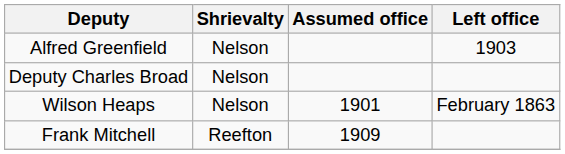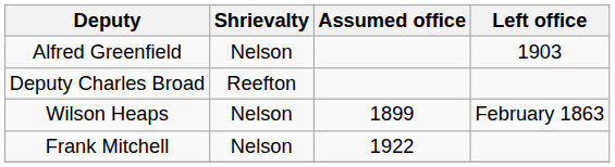Deputy Charles Broad | Shrievalty: Nelson -> Reefton
Wilson Heaps | Assumed office: 1901 -> 1899
Frank Mitchell | Shrievalty: Reefton -> Nelson
Frank Mitchell | Assumed office: 1909 -> 1922
